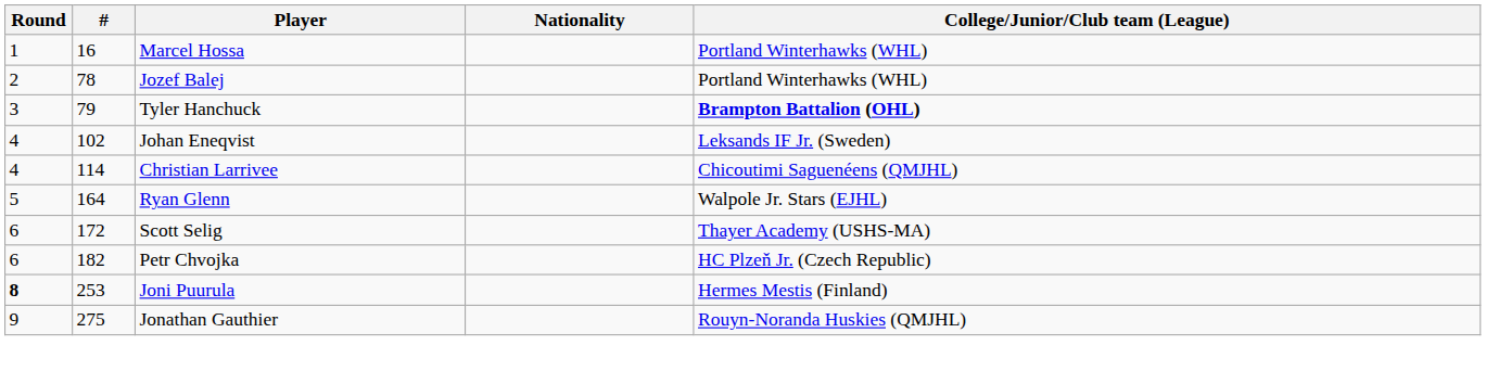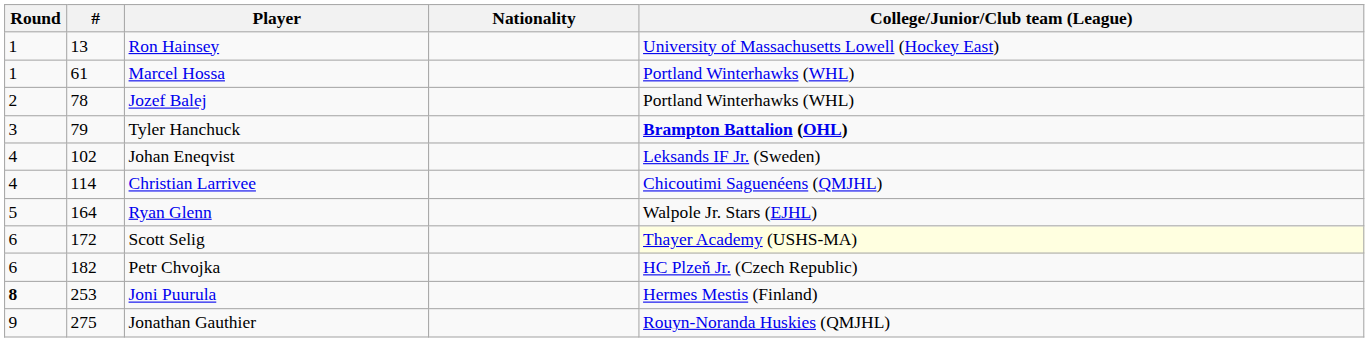+ row: 1 | 13 | Ron Hainsey | University of Massachusetts Lowell (Hockey East)
Marcel Hossa | #: 16 -> 61
Scott Selig | College/Junior/Club team (League): no background -> lightyellow background
